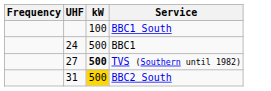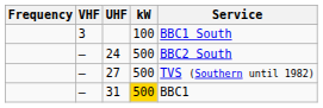+ column: VHF | 3 | — | — | —
24 | Service: BBC1 -> BBC2 South
27 | kW: bold -> normal
31 | Service: BBC2 South -> BBC1
